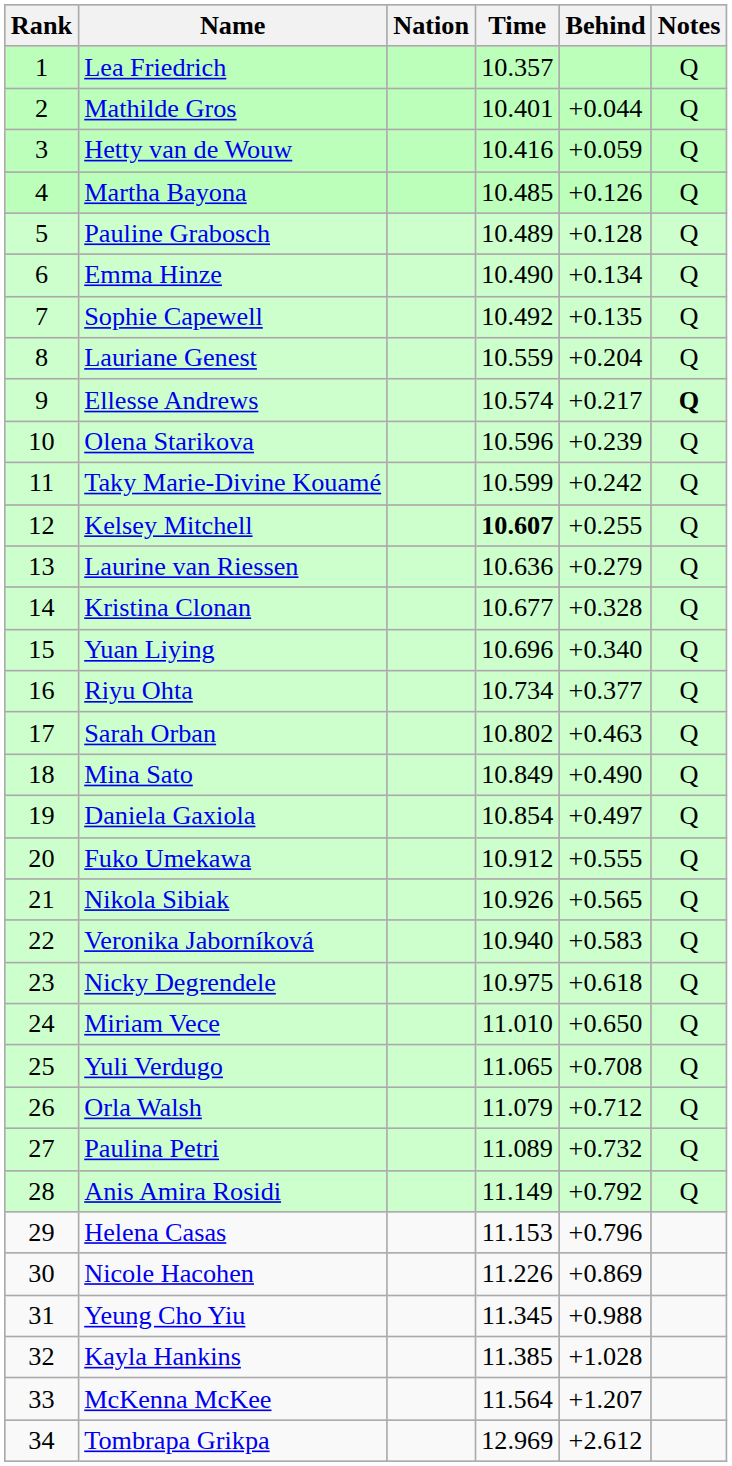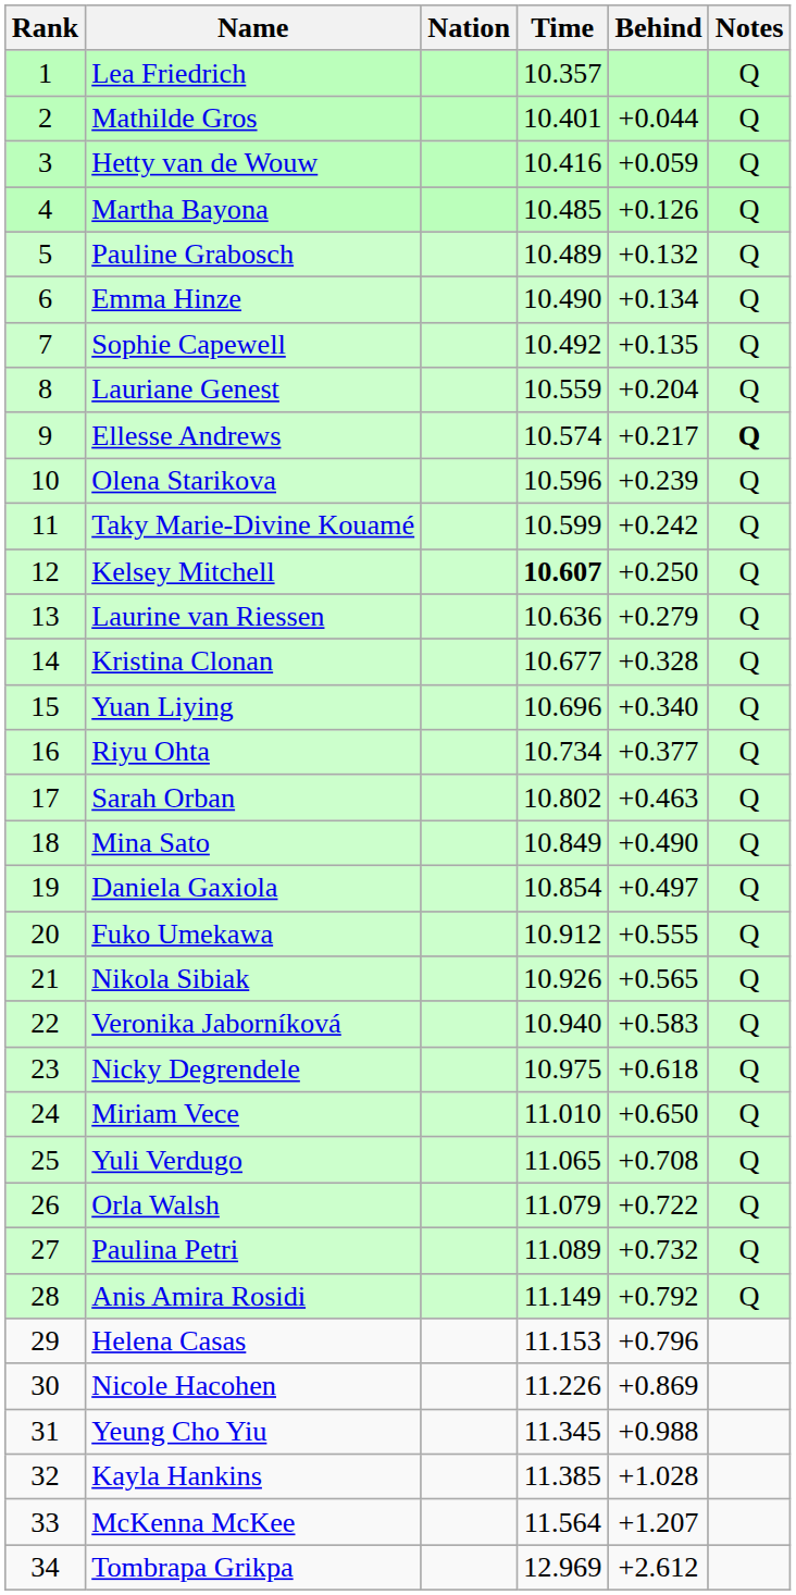Pauline Grabosch | Behind: +0.128 -> +0.132
Kelsey Mitchell | Behind: +0.255 -> +0.250
Orla Walsh | Behind: +0.712 -> +0.722
